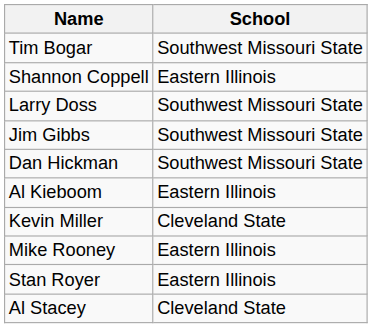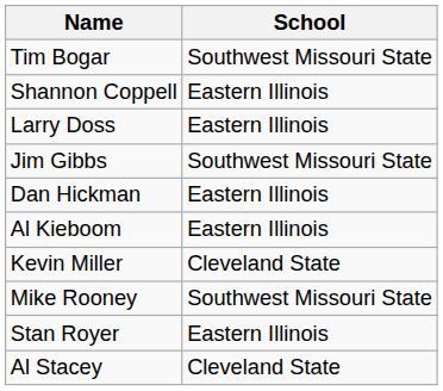Larry Doss | School: Southwest Missouri State -> Eastern Illinois
Dan Hickman | School: Southwest Missouri State -> Eastern Illinois
Mike Rooney | School: Eastern Illinois -> Southwest Missouri State
